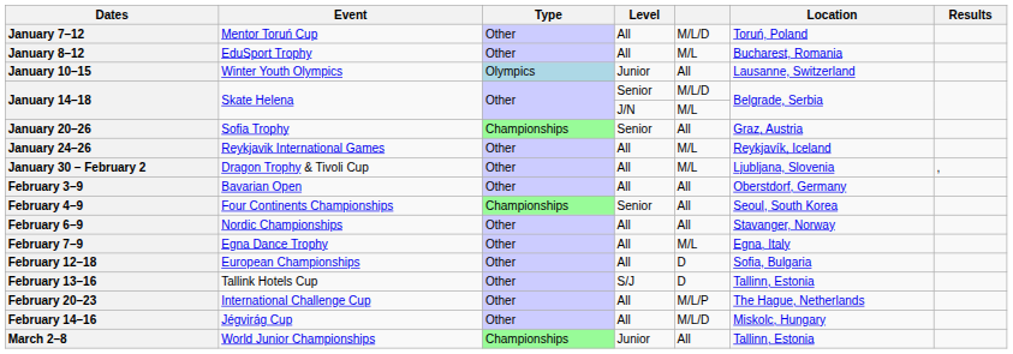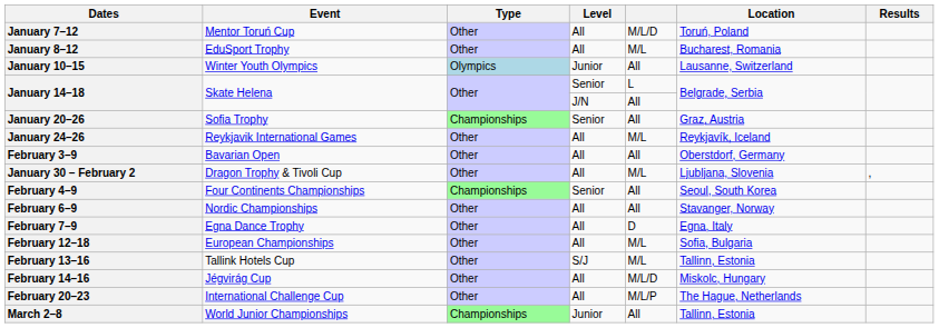January 14–18 / Senior | column 5: M/L/D -> L
January 14–18 / J/N | column 5: M/L -> All
rows swapped: January 30 – February 2 <-> February 3–9
February 7–9 | column 5: M/L -> D
February 12–18 | column 5: D -> M/L
February 13–16 | column 5: D -> M/L
rows swapped: February 14–16 <-> February 20–23
